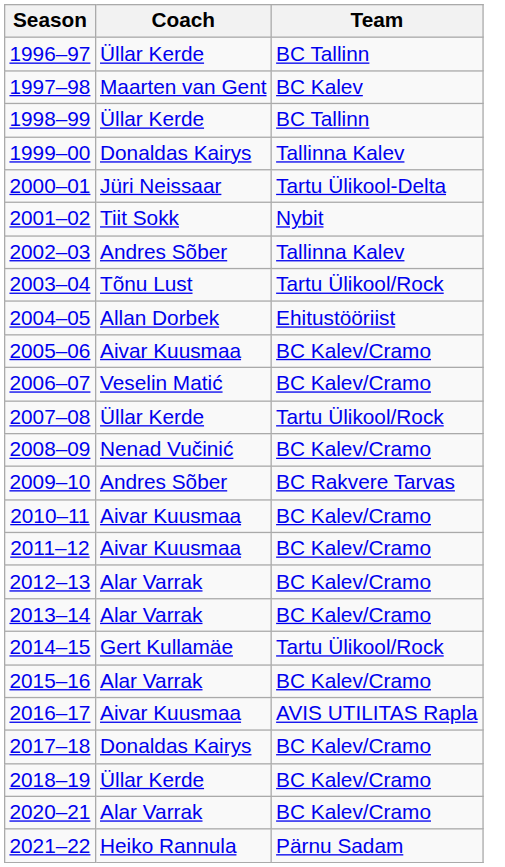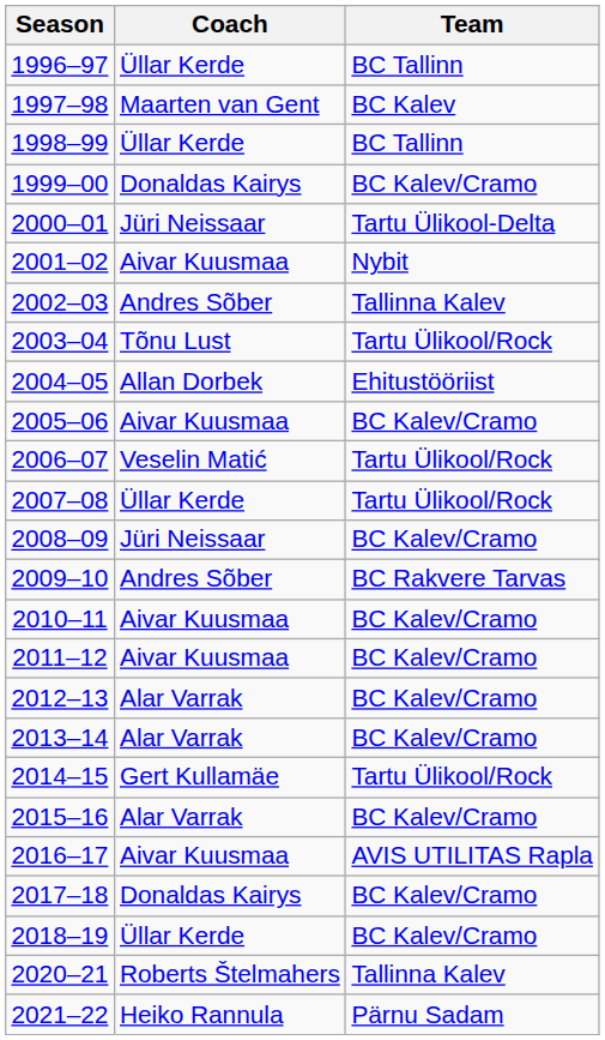1999–00 | Team: Tallinna Kalev -> BC Kalev/Cramo
2001–02 | Coach: Tiit Sokk -> Aivar Kuusmaa
2006–07 | Team: BC Kalev/Cramo -> Tartu Ülikool/Rock
2008–09 | Coach: Nenad Vučinić -> Jüri Neissaar
2020–21 | Coach: Alar Varrak -> Roberts Štelmahers
2020–21 | Team: BC Kalev/Cramo -> Tallinna Kalev
